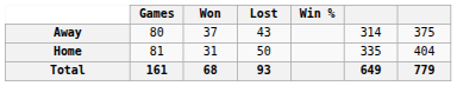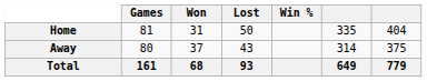rows swapped: Home <-> Away
